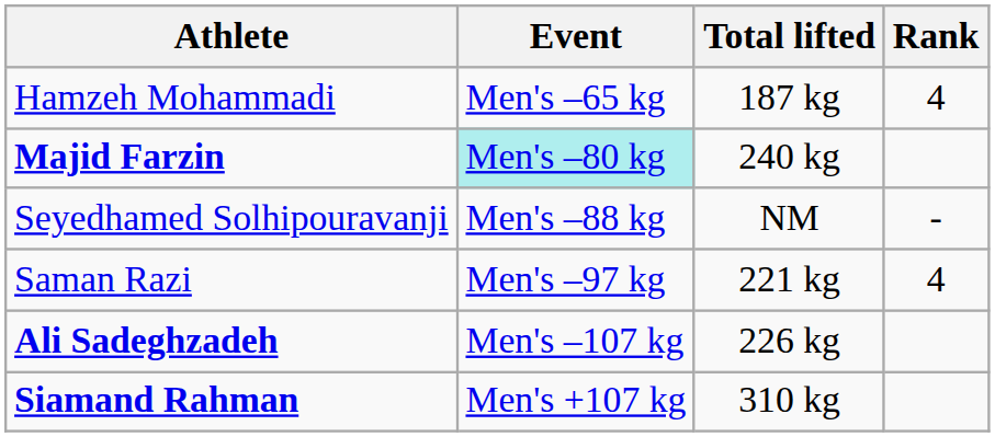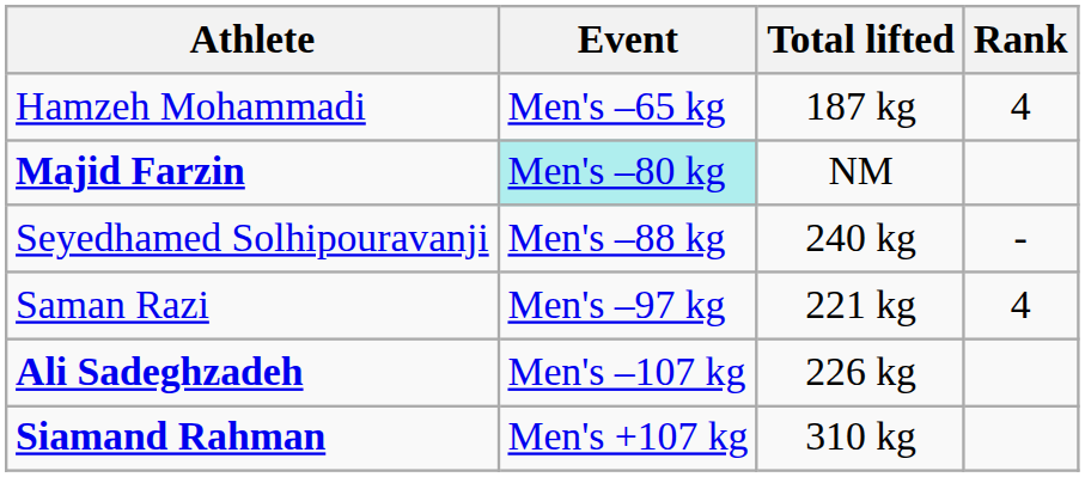Majid Farzin | Total lifted: 240 kg -> NM
Seyedhamed Solhipouravanji | Total lifted: NM -> 240 kg
